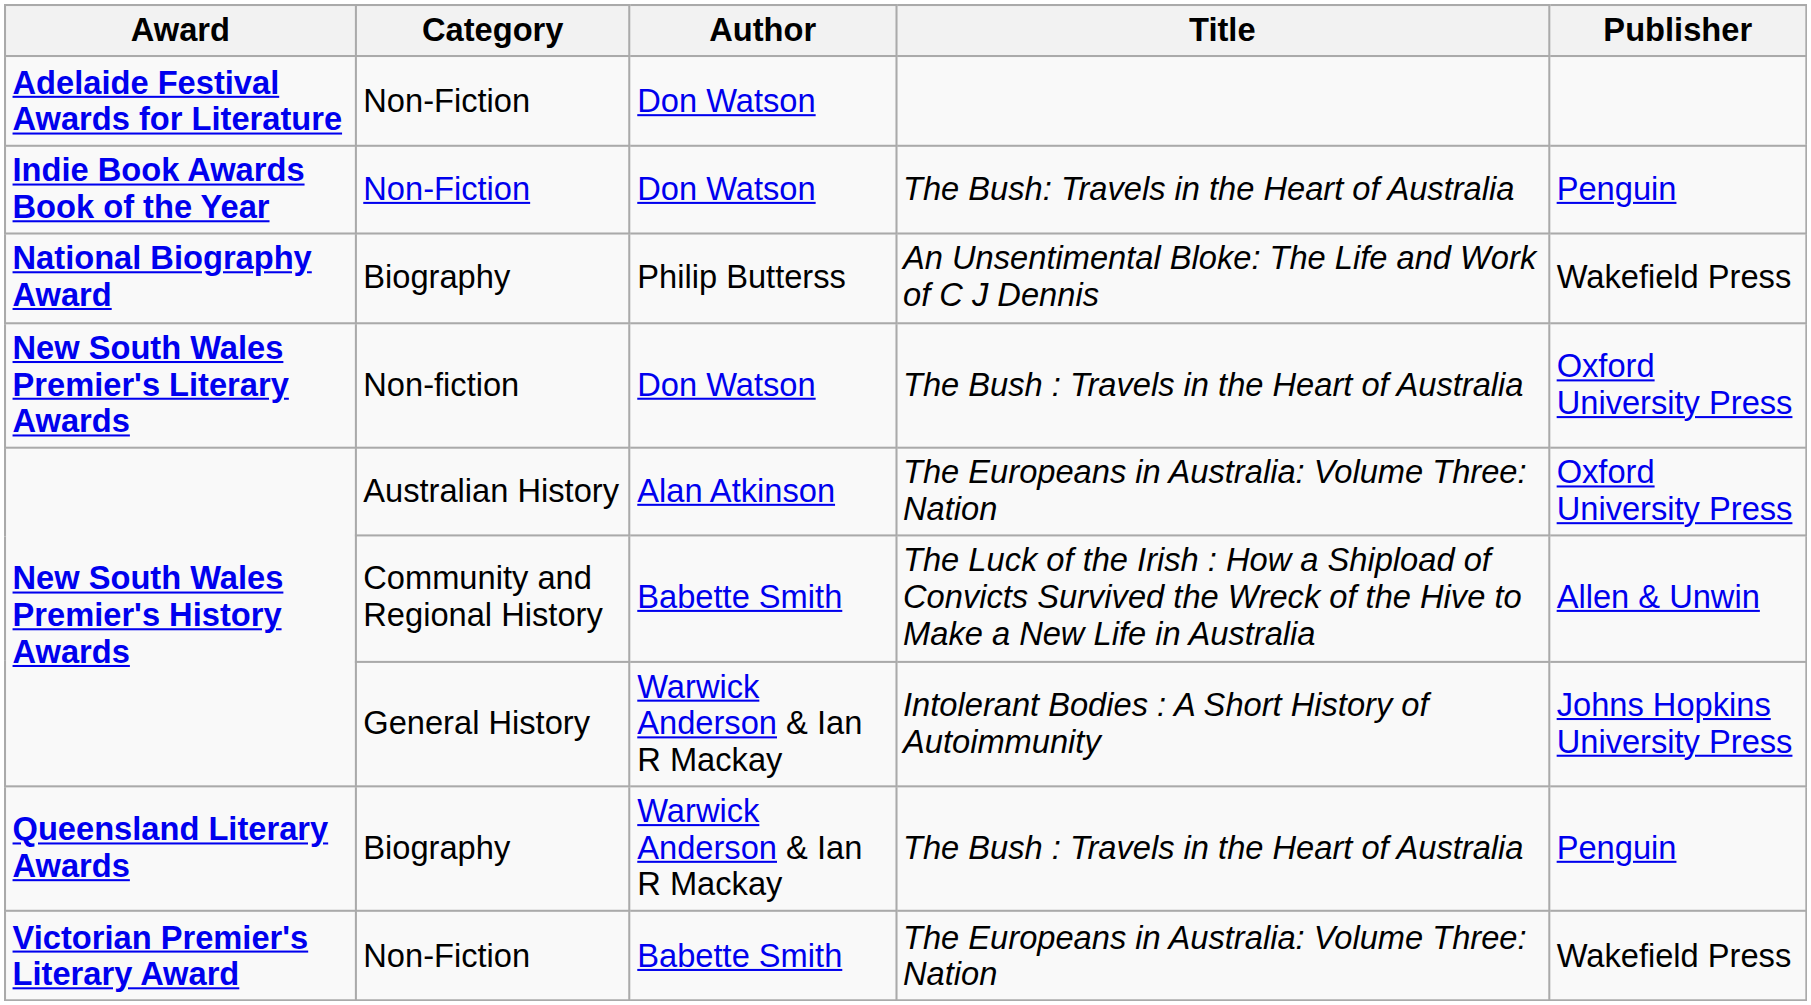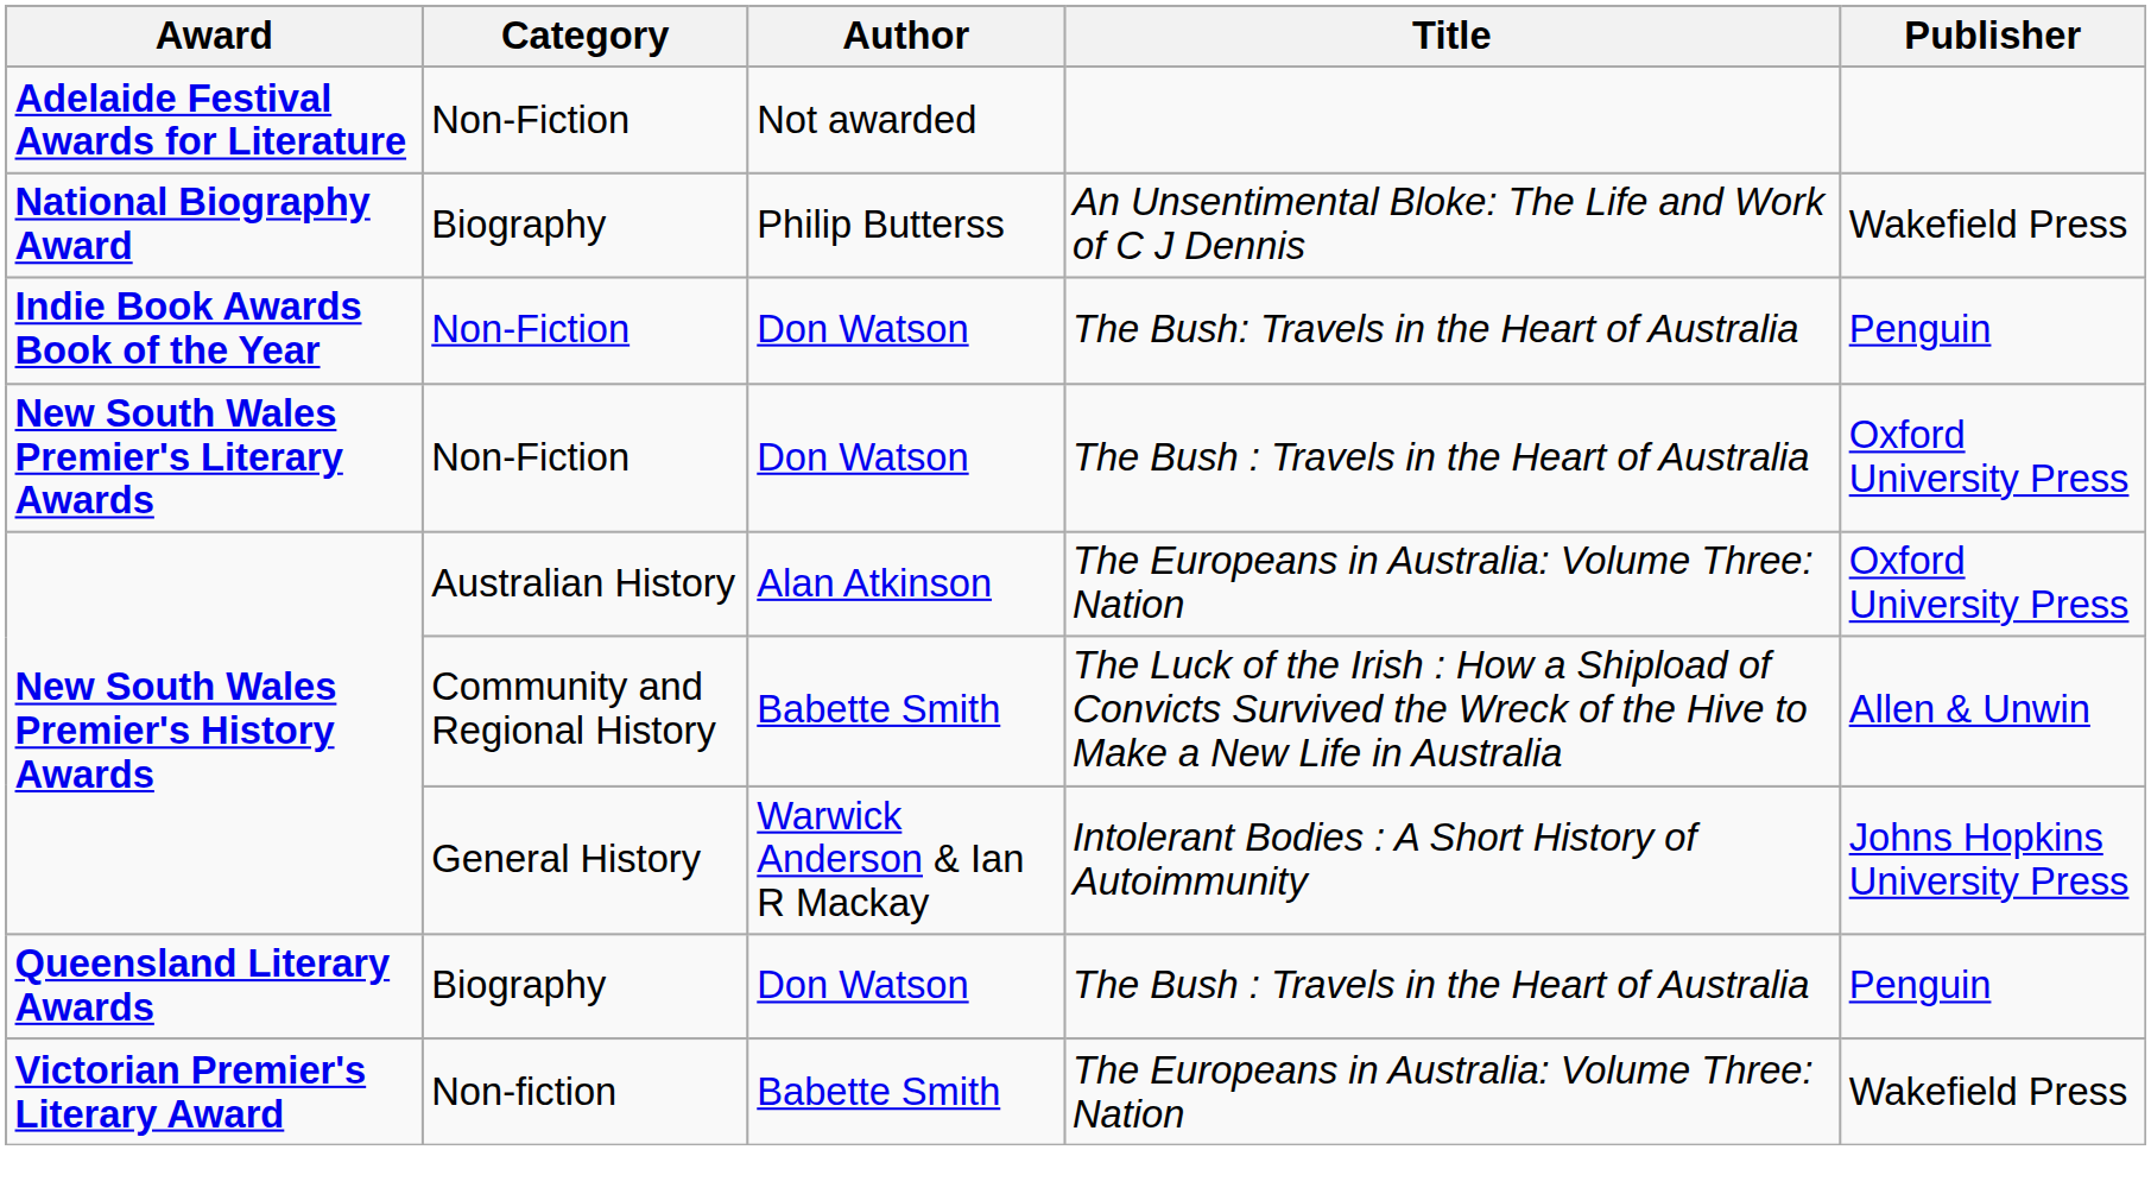Adelaide Festival Awards for Literature | Author: Don Watson -> Not awarded
rows swapped: Indie Book Awards Book of the Year <-> National Biography Award
New South Wales Premier's Literary Awards | Category: Non-fiction -> Non-Fiction
Queensland Literary Awards | Author: Warwick Anderson & Ian R Mackay -> Don Watson
Victorian Premier's Literary Award | Category: Non-Fiction -> Non-fiction
